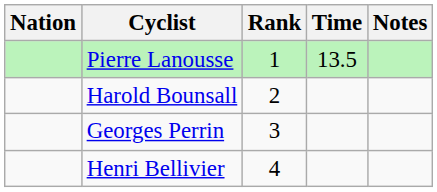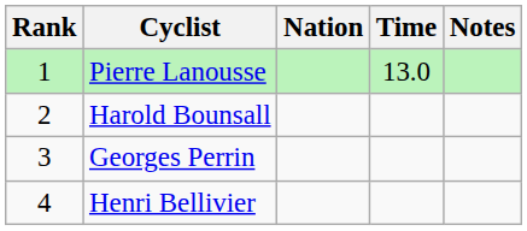columns swapped: Rank <-> Nation
Pierre Lanousse | Time: 13.5 -> 13.0
